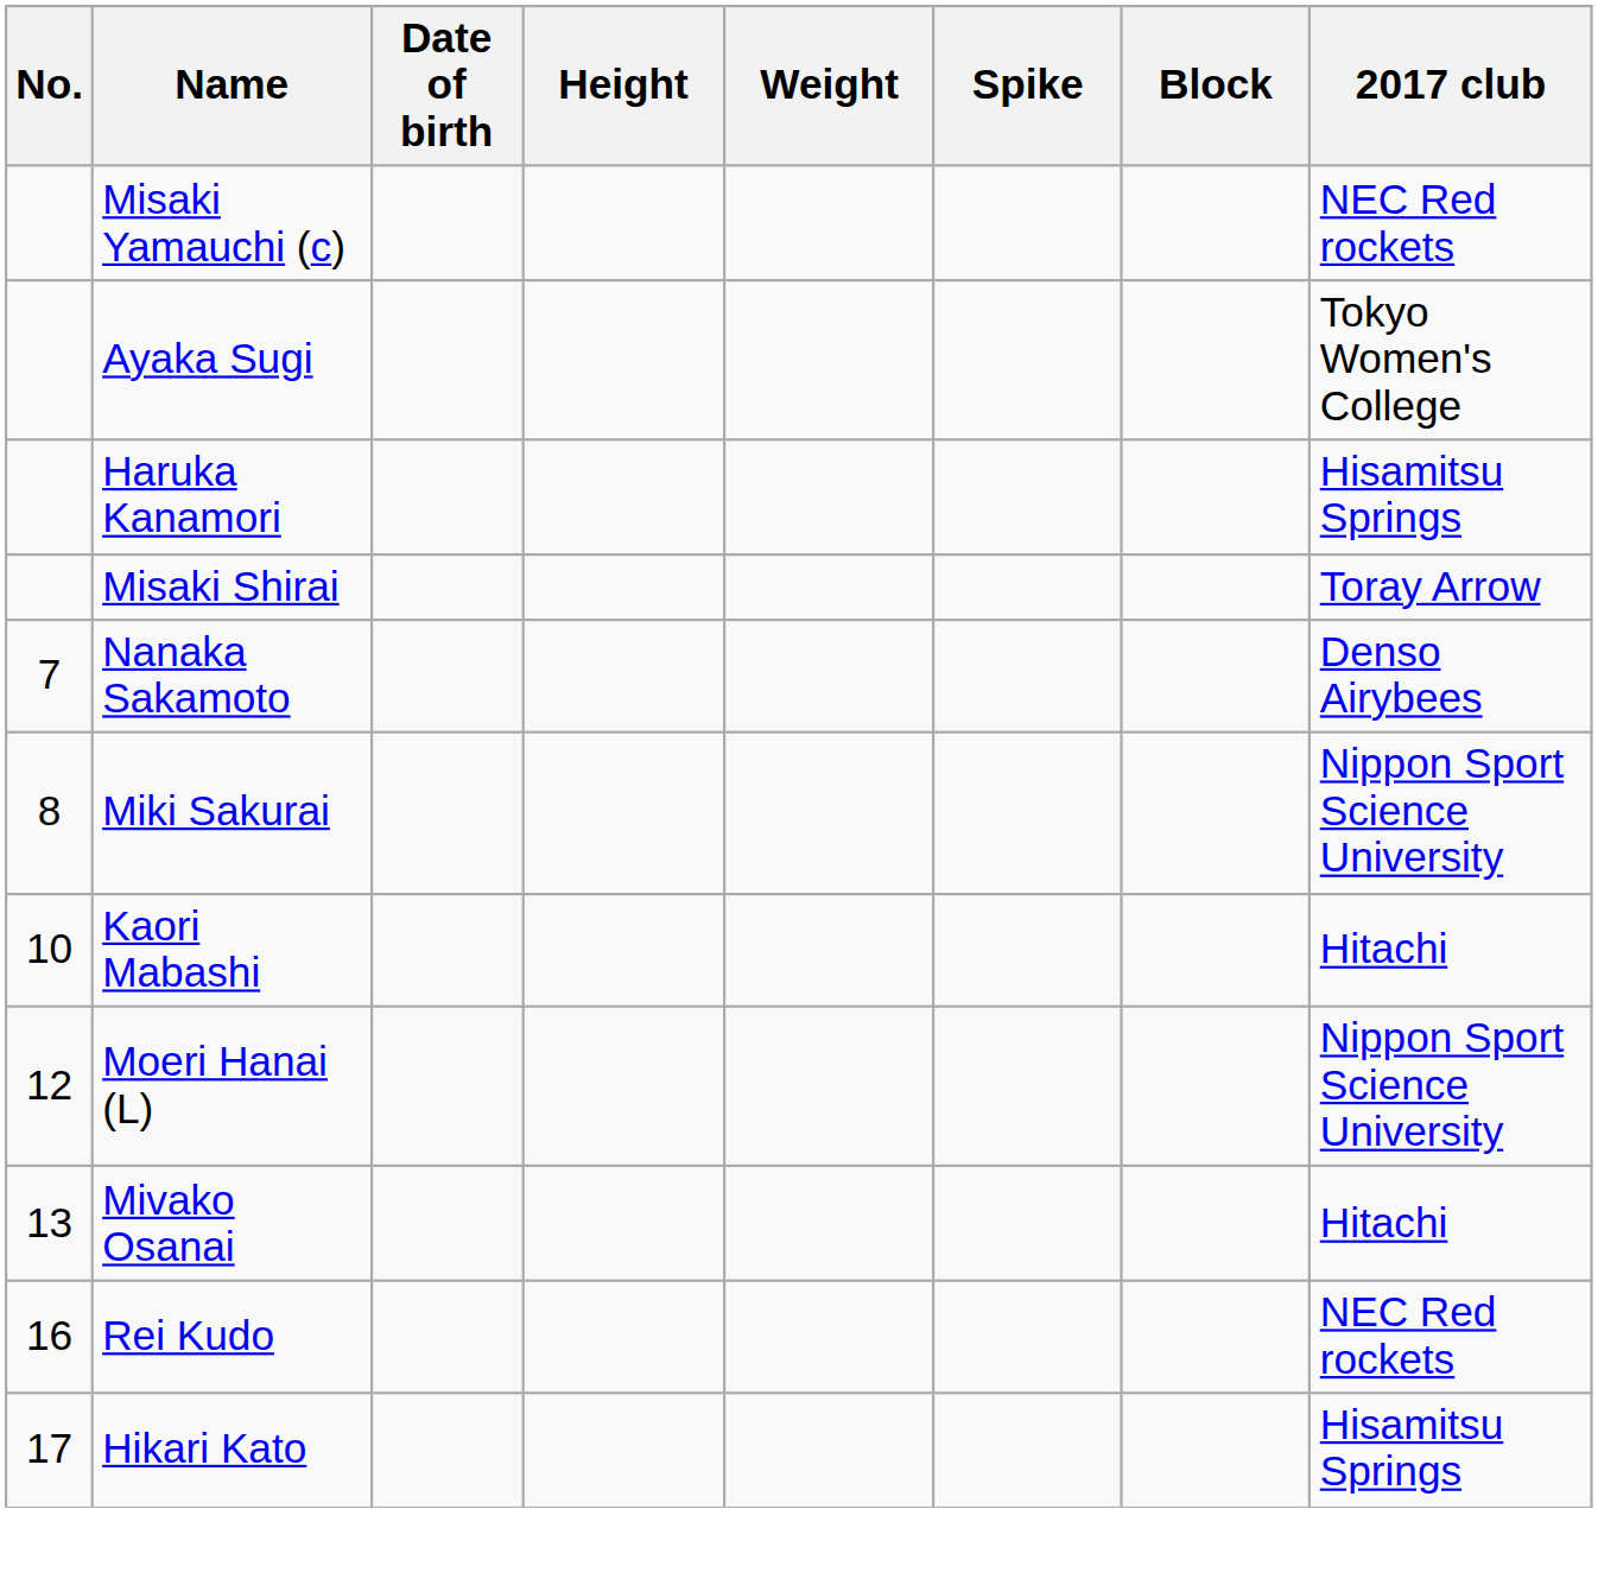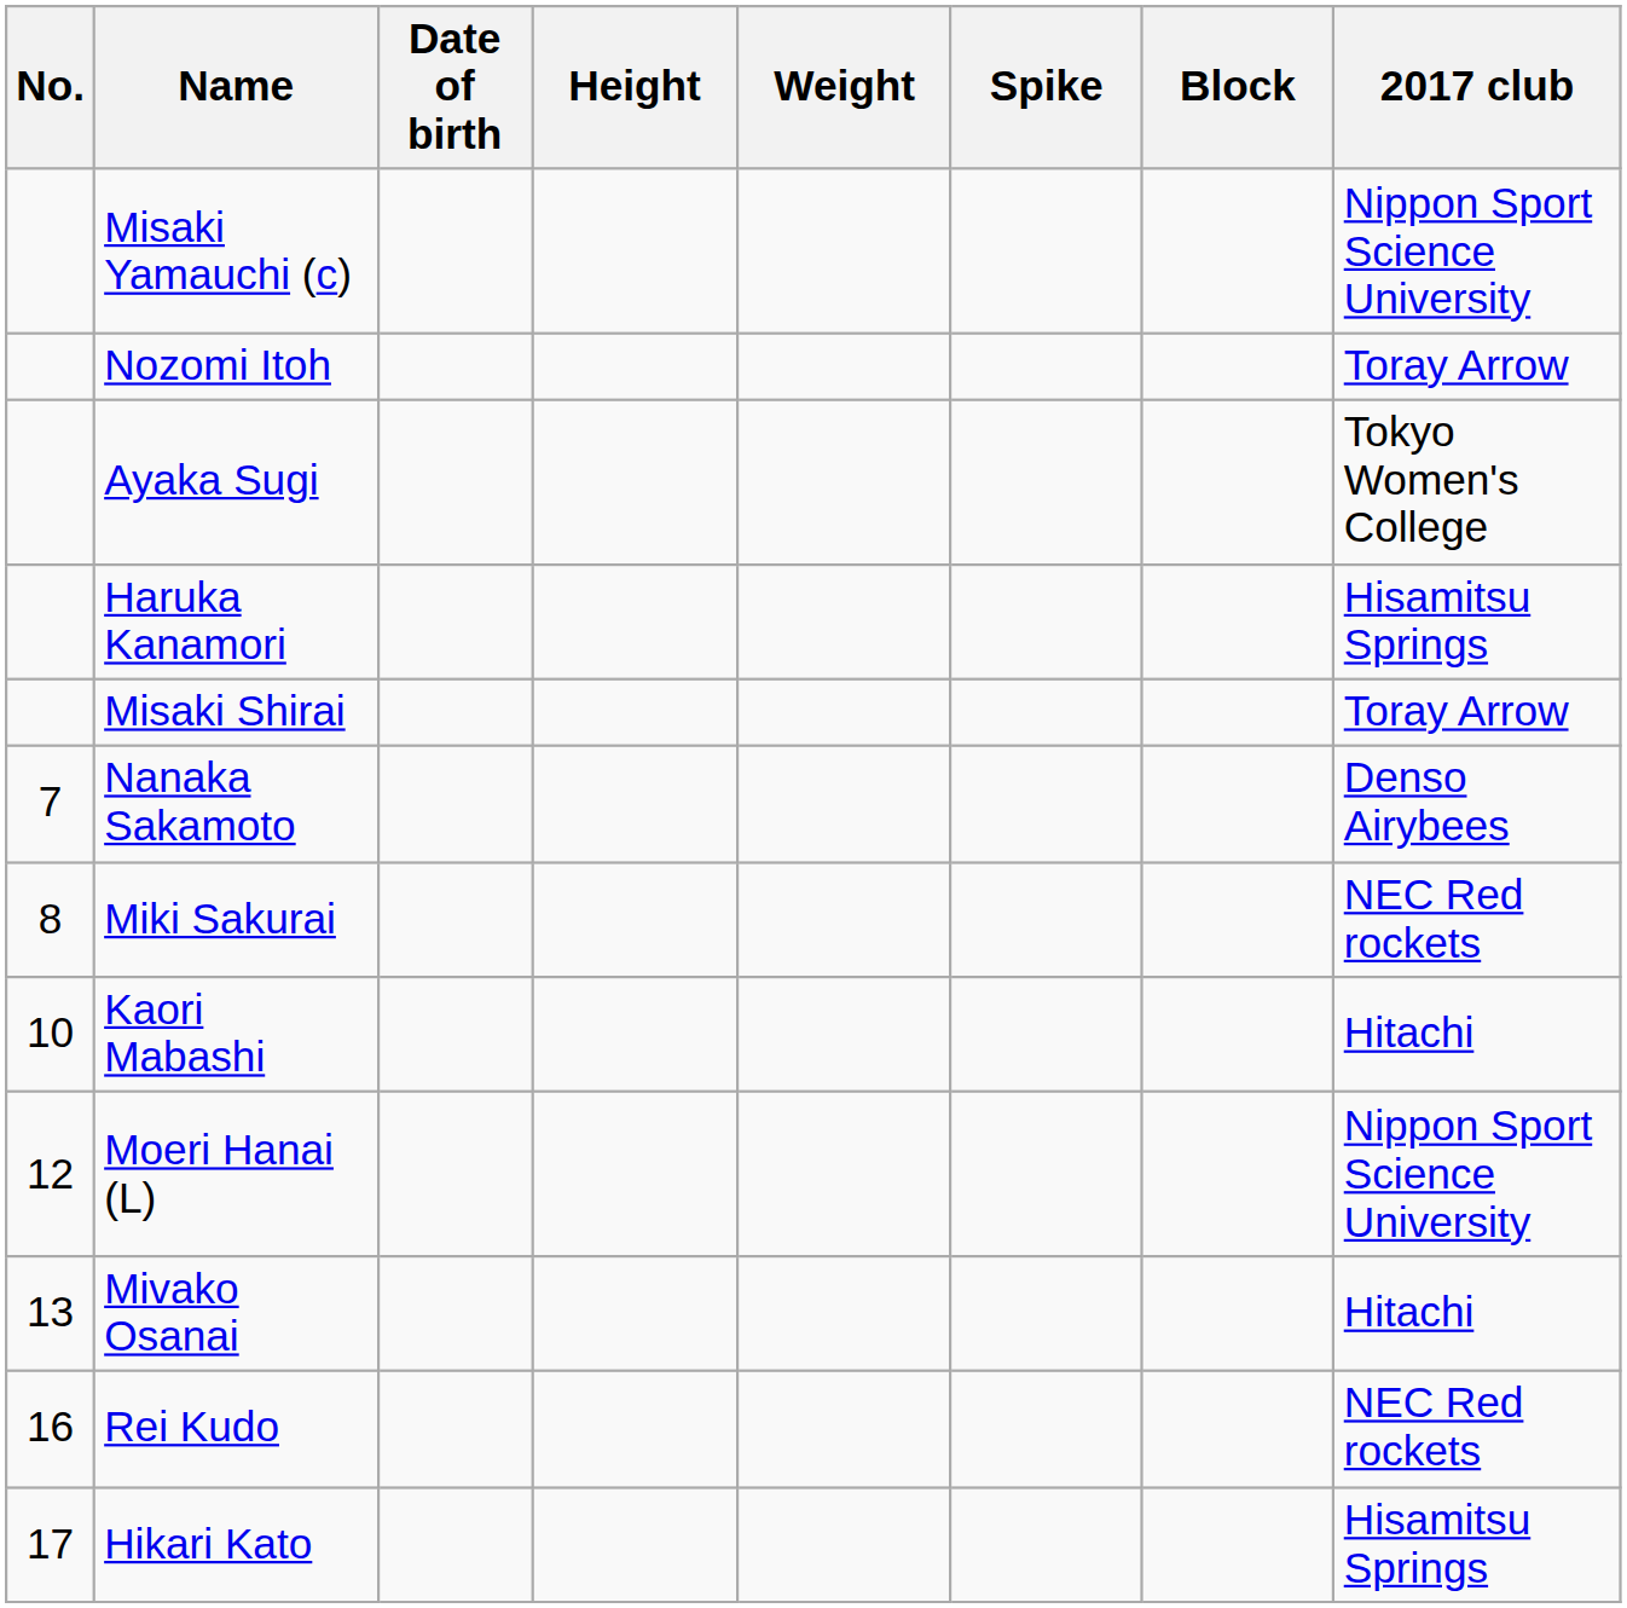Misaki Yamauchi (c) | 2017 club: NEC Red rockets -> Nippon Sport Science University
+ row: Nozomi Itoh | Toray Arrow
Miki Sakurai | 2017 club: Nippon Sport Science University -> NEC Red rockets
